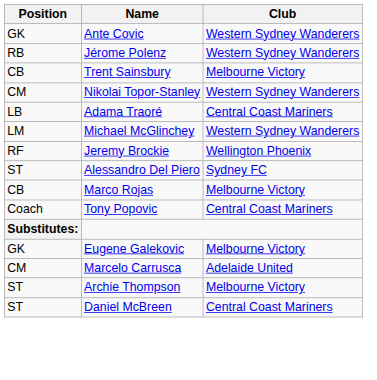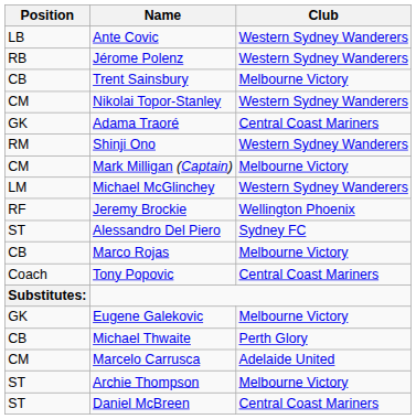Ante Covic | Position: GK -> LB
Adama Traoré | Position: LB -> GK
+ row: RM | Shinji Ono | Western Sydney Wanderers
+ row: CM | Mark Milligan (Captain) | Melbourne Victory
+ row: CB | Michael Thwaite | Perth Glory
